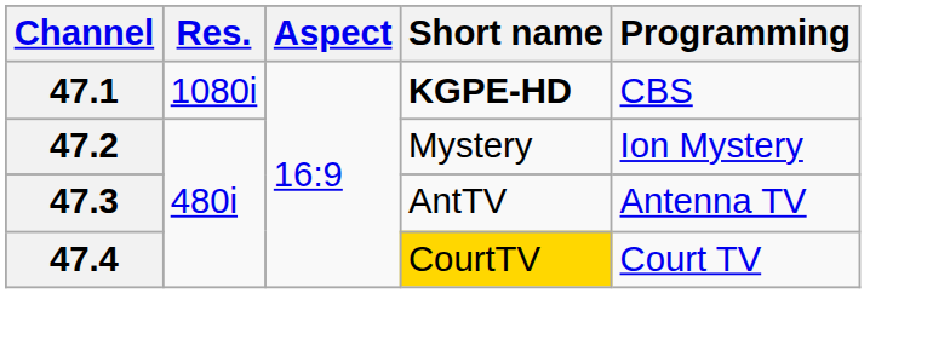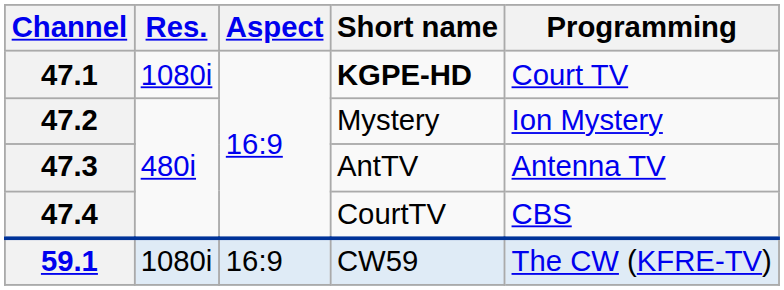47.1 | Programming: CBS -> Court TV
47.4 | Short name: gold background -> no background
47.4 | Programming: Court TV -> CBS
+ row: 59.1 | 1080i | 16:9 | CW59 | The CW (KFRE-TV)
